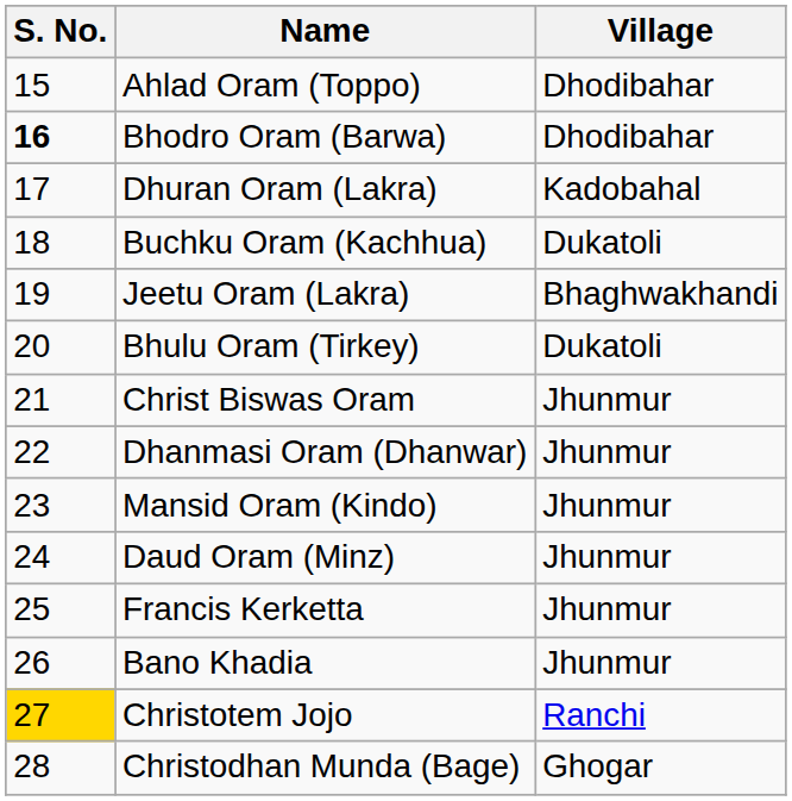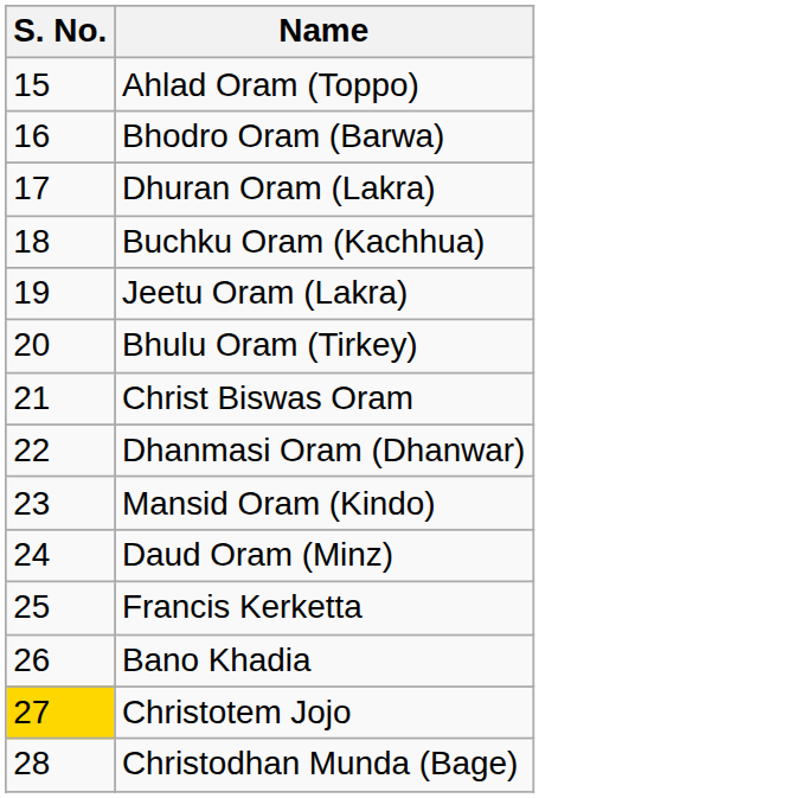- column: Village | Dhodibahar | Dhodibahar | Kadobahal | Dukatoli | Bhaghwakhandi | Dukatoli | Jhunmur | Jhunmur | Jhunmur | Jhunmur | Jhunmur | Jhunmur | Ranchi | Ghogar
Bhodro Oram (Barwa) | S. No.: bold -> normal
